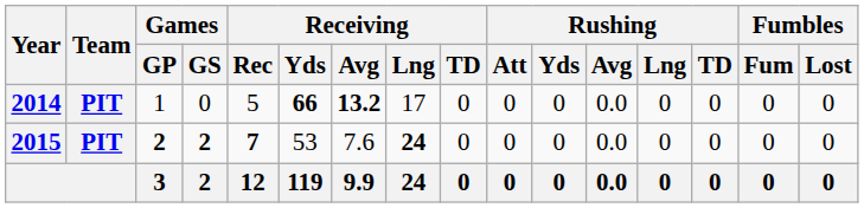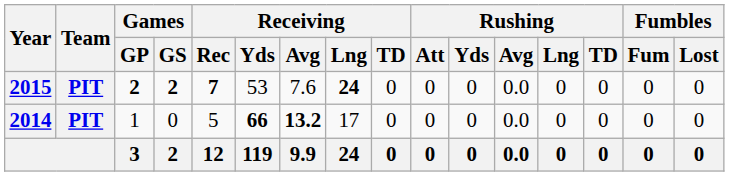rows swapped: 2014 <-> 2015
